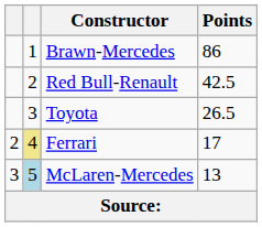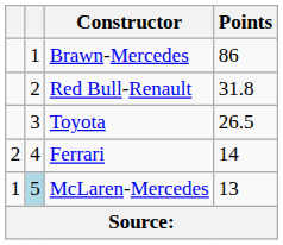Red Bull-Renault | Points: 42.5 -> 31.8
Ferrari | column 2: khaki background -> no background
Ferrari | Points: 17 -> 14
McLaren-Mercedes | column 1: 3 -> 1
